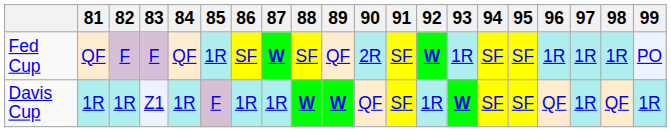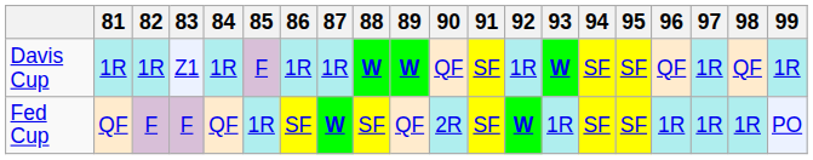rows swapped: Davis Cup <-> Fed Cup
